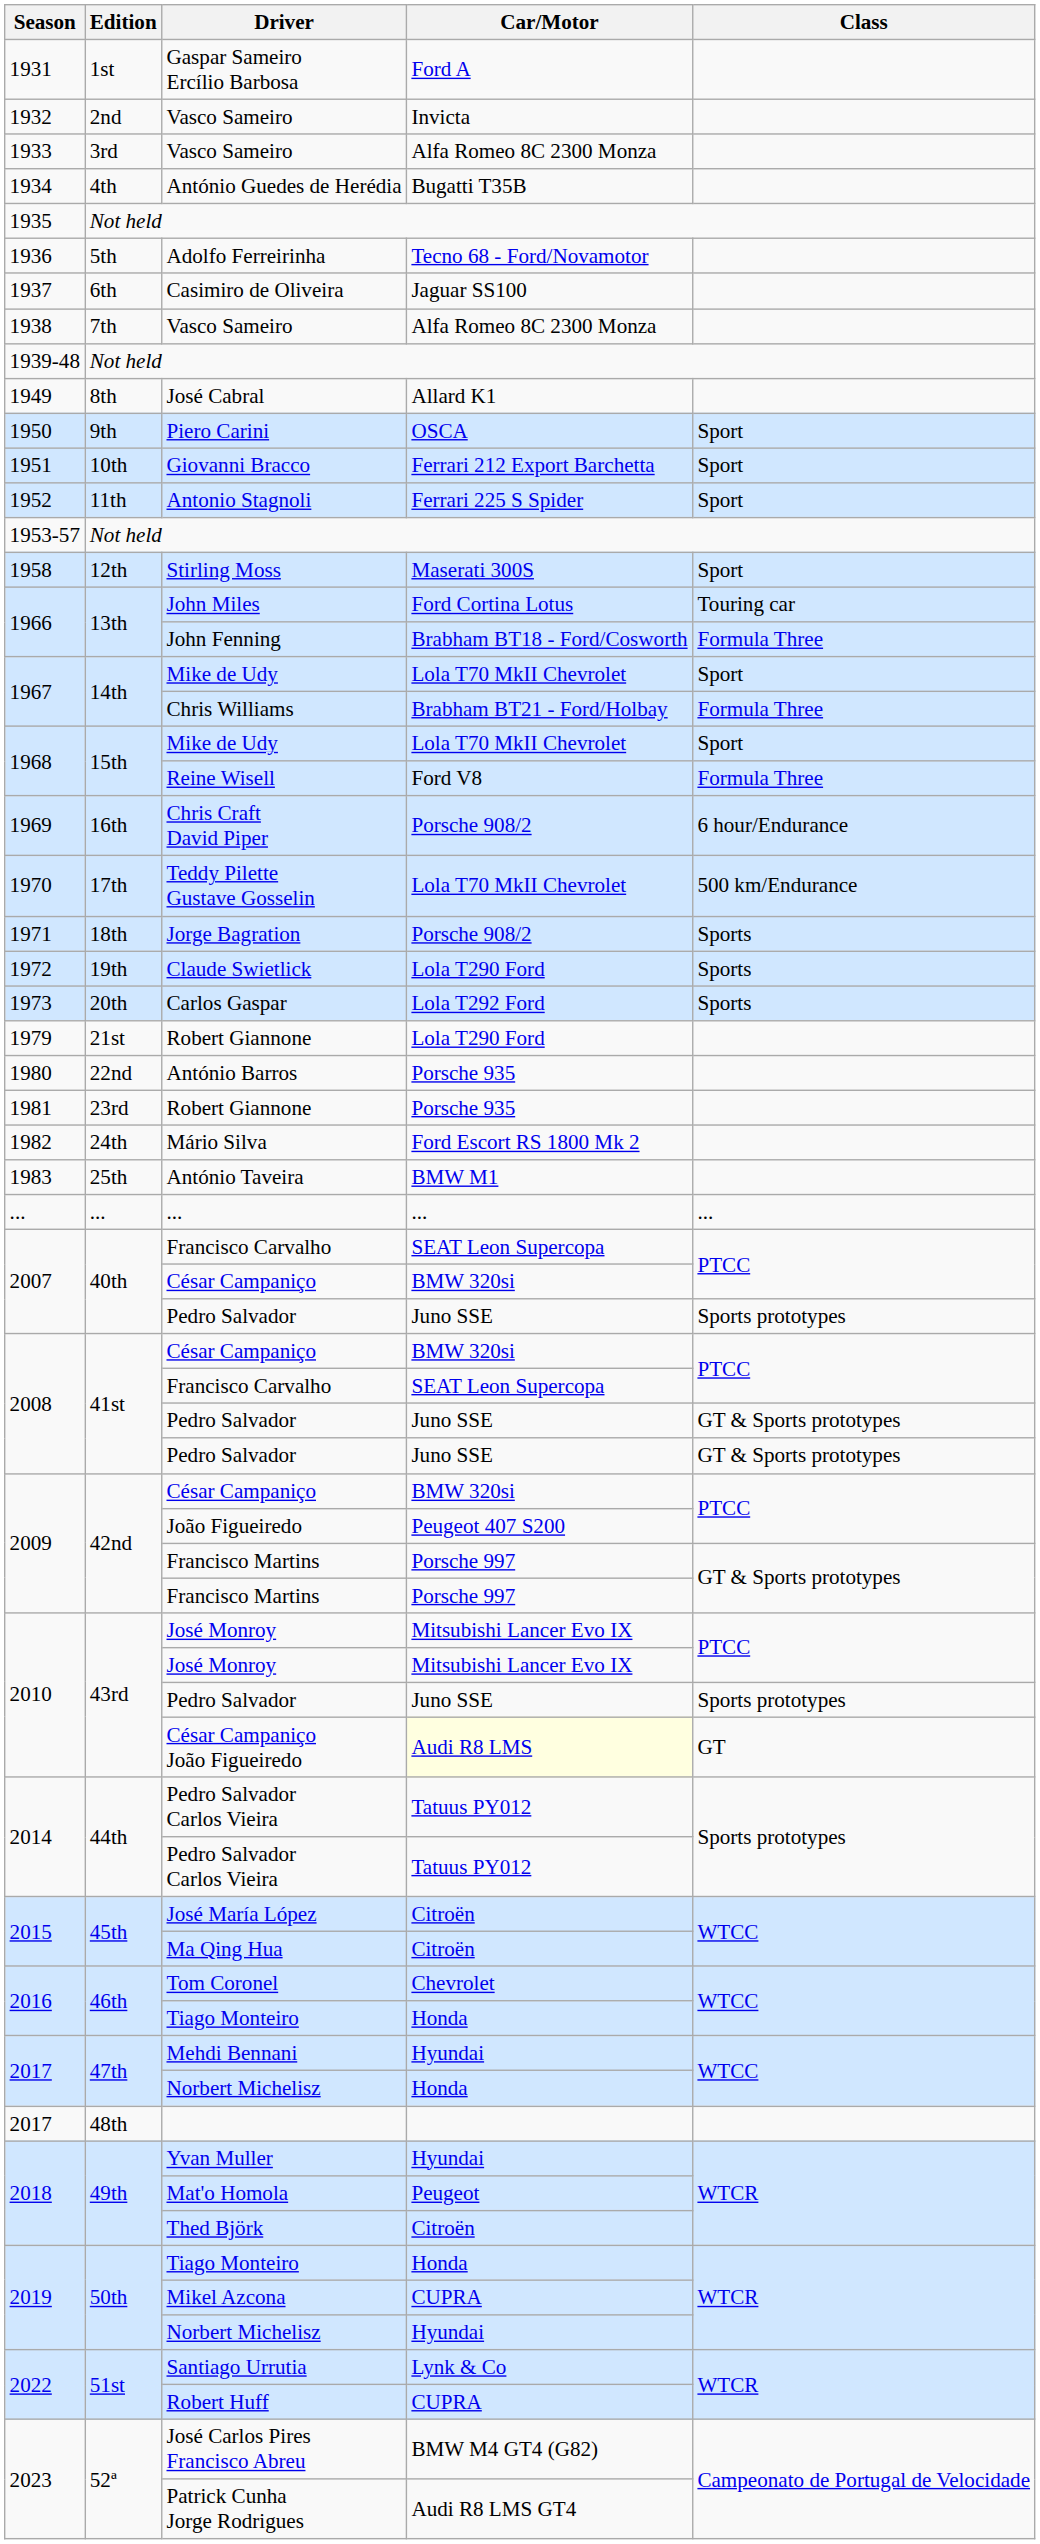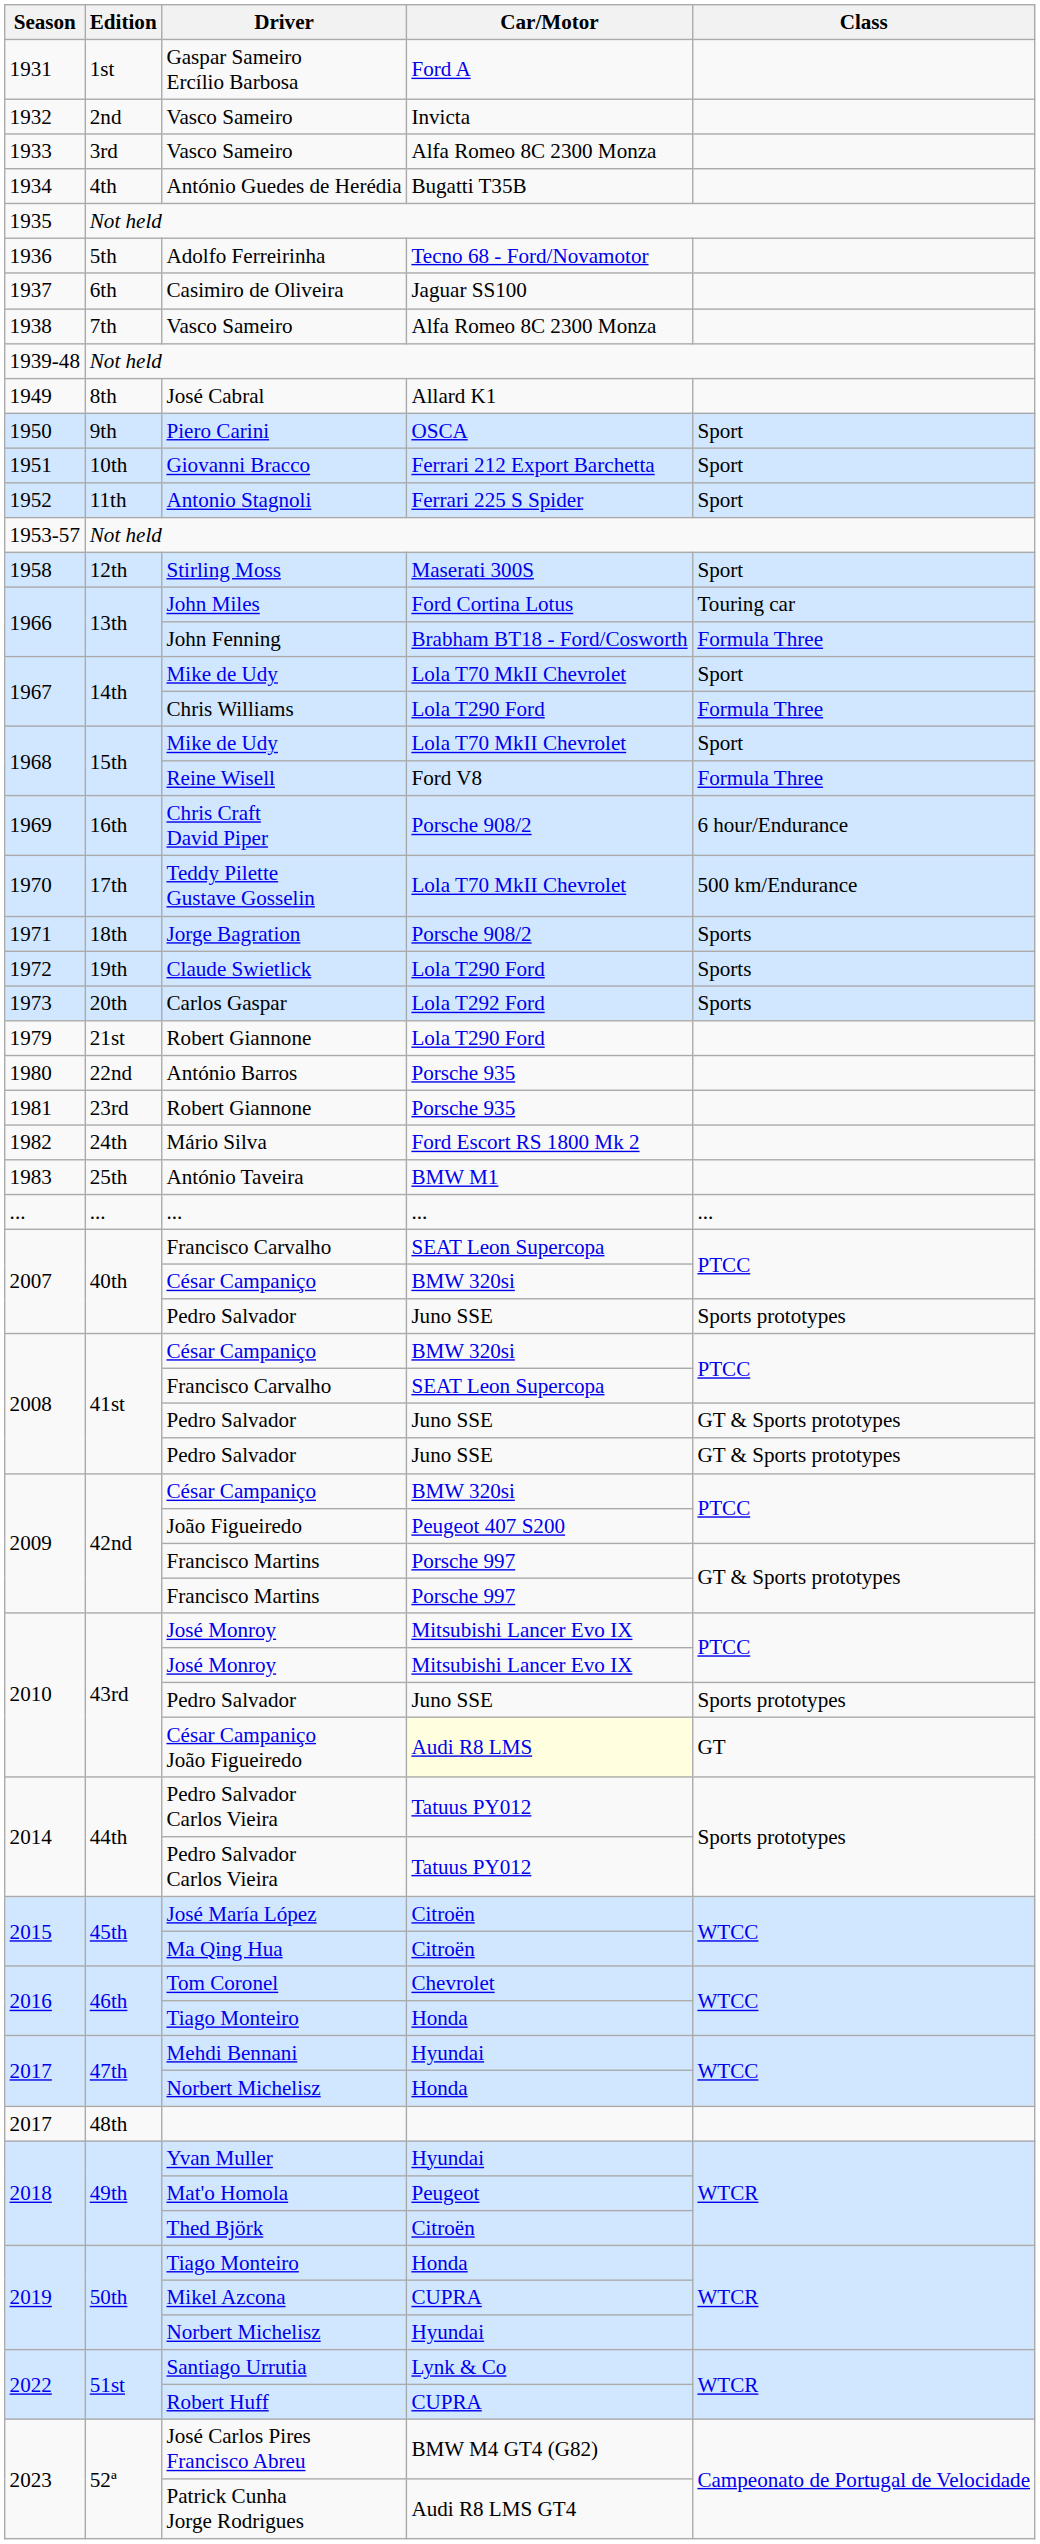Chris Williams | Car/Motor: Brabham BT21 - Ford/Holbay -> Lola T290 Ford
